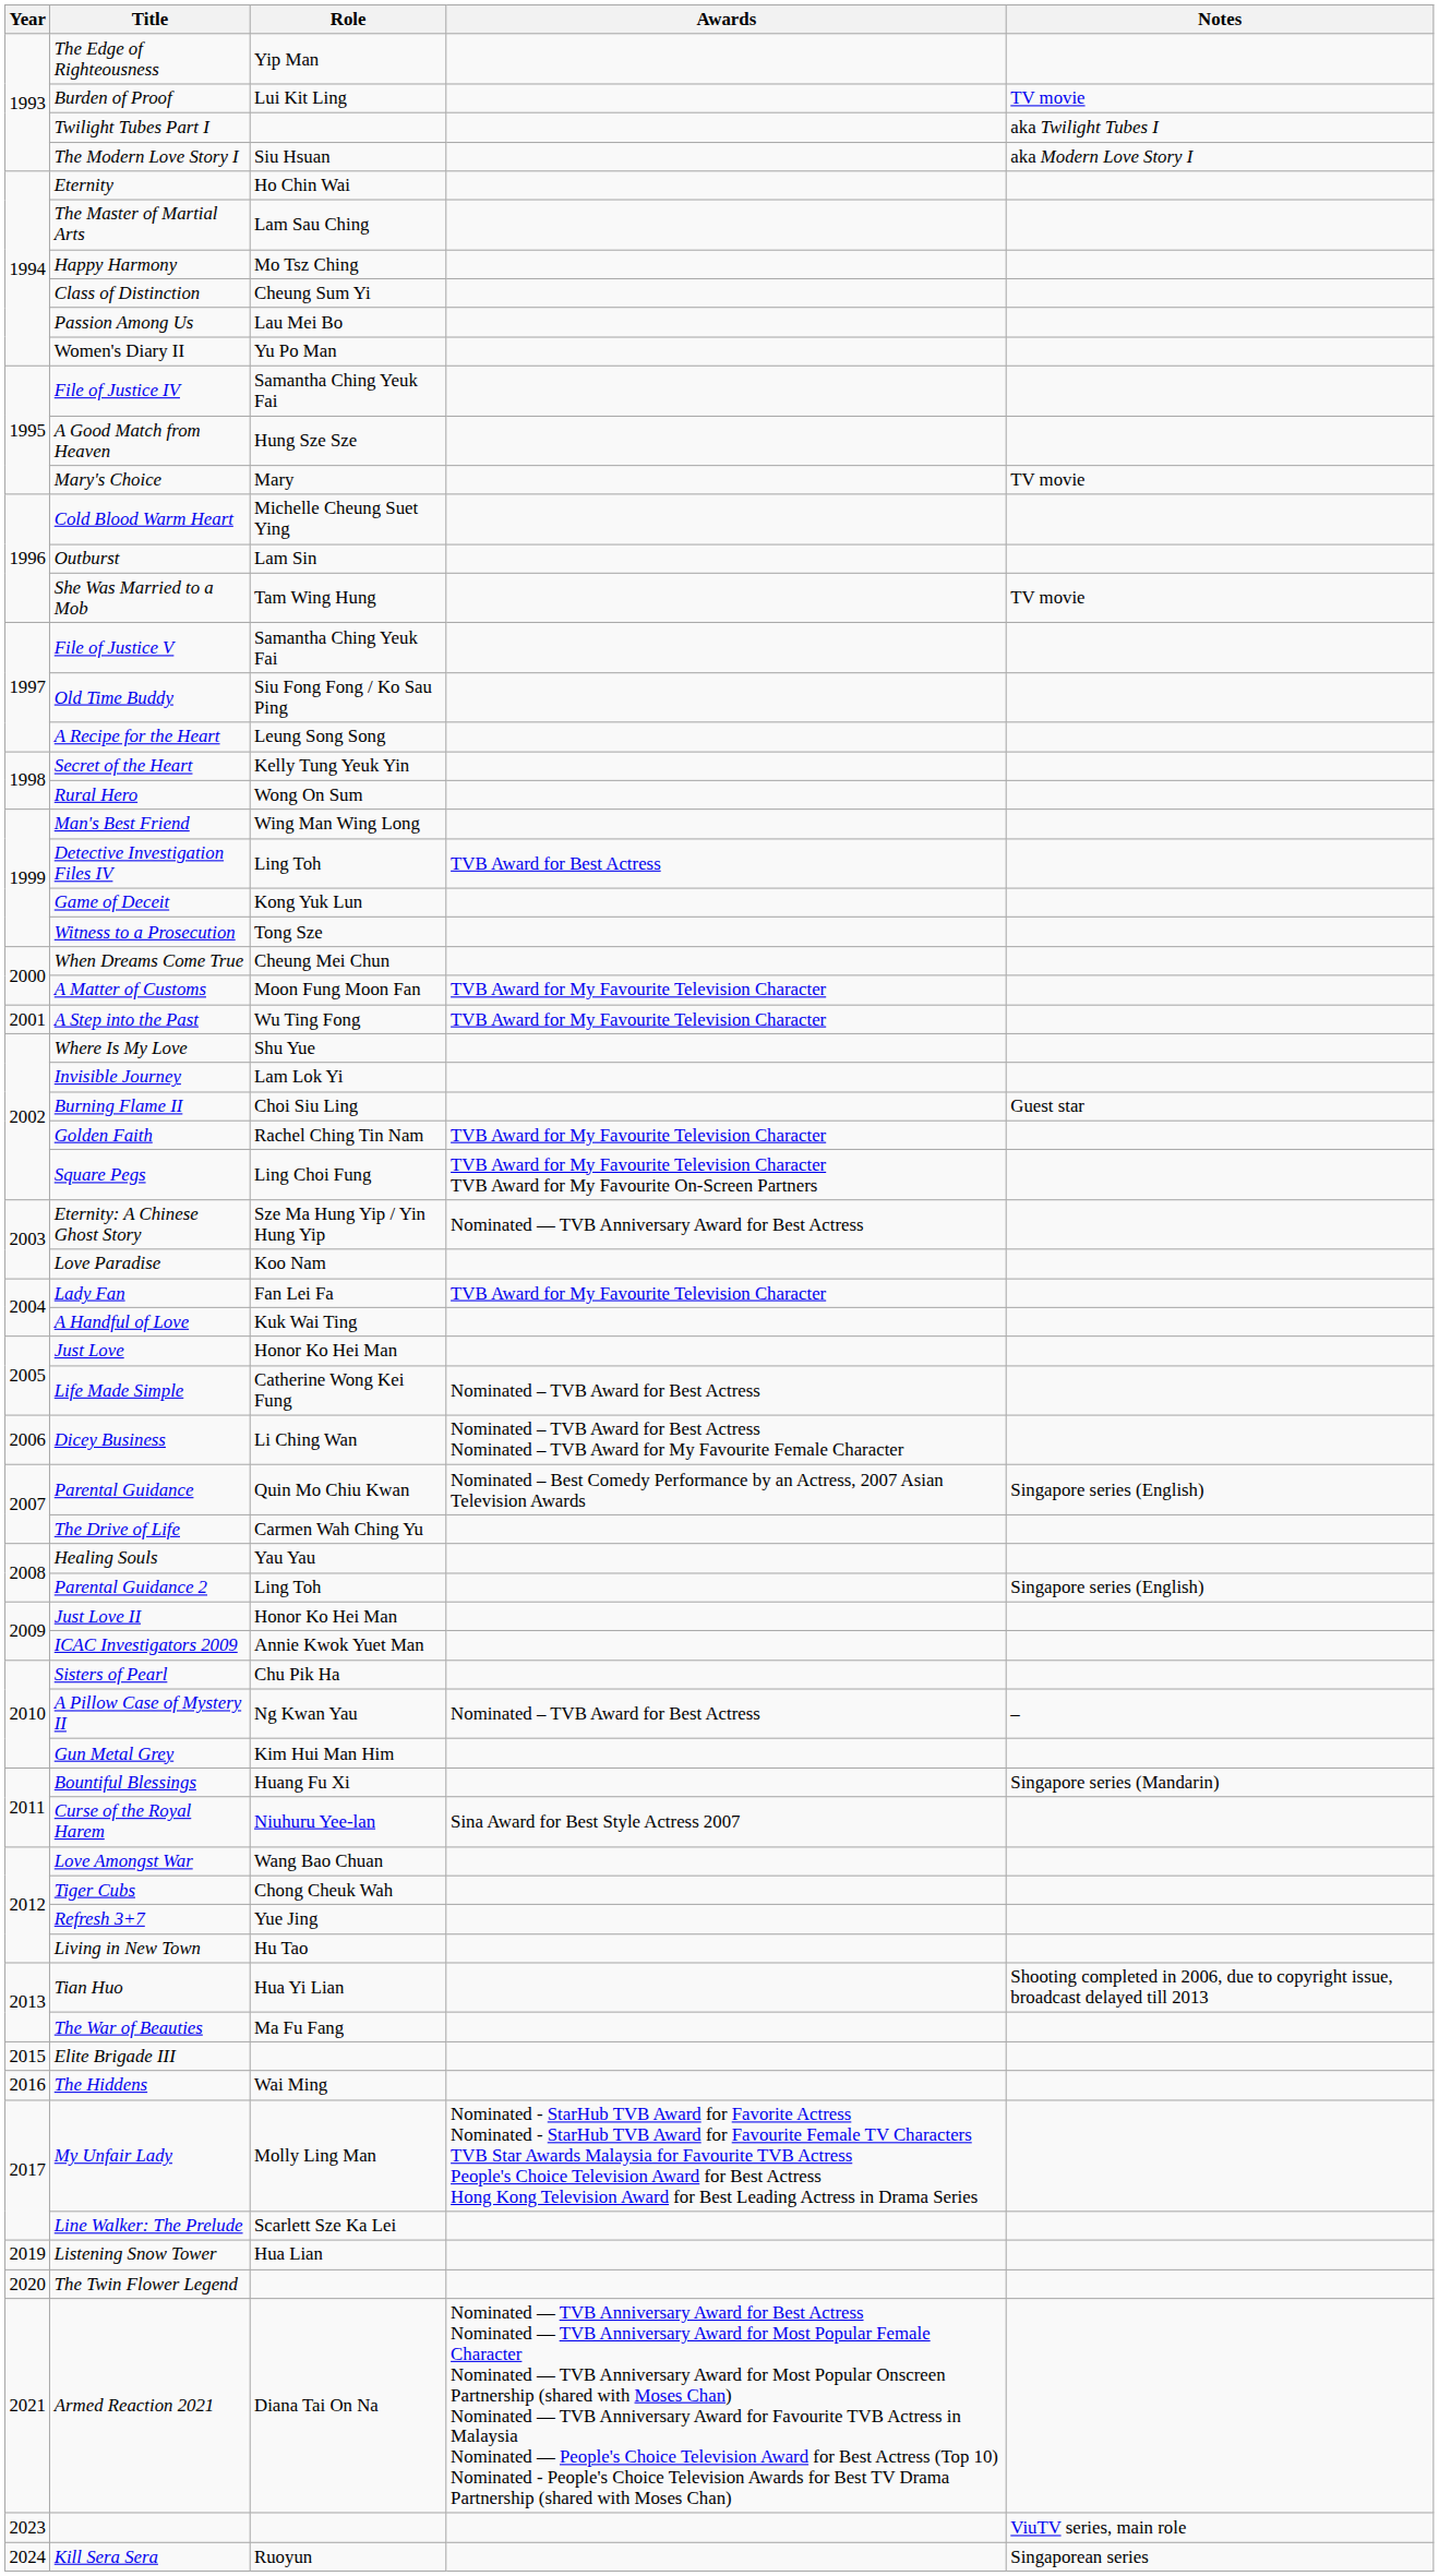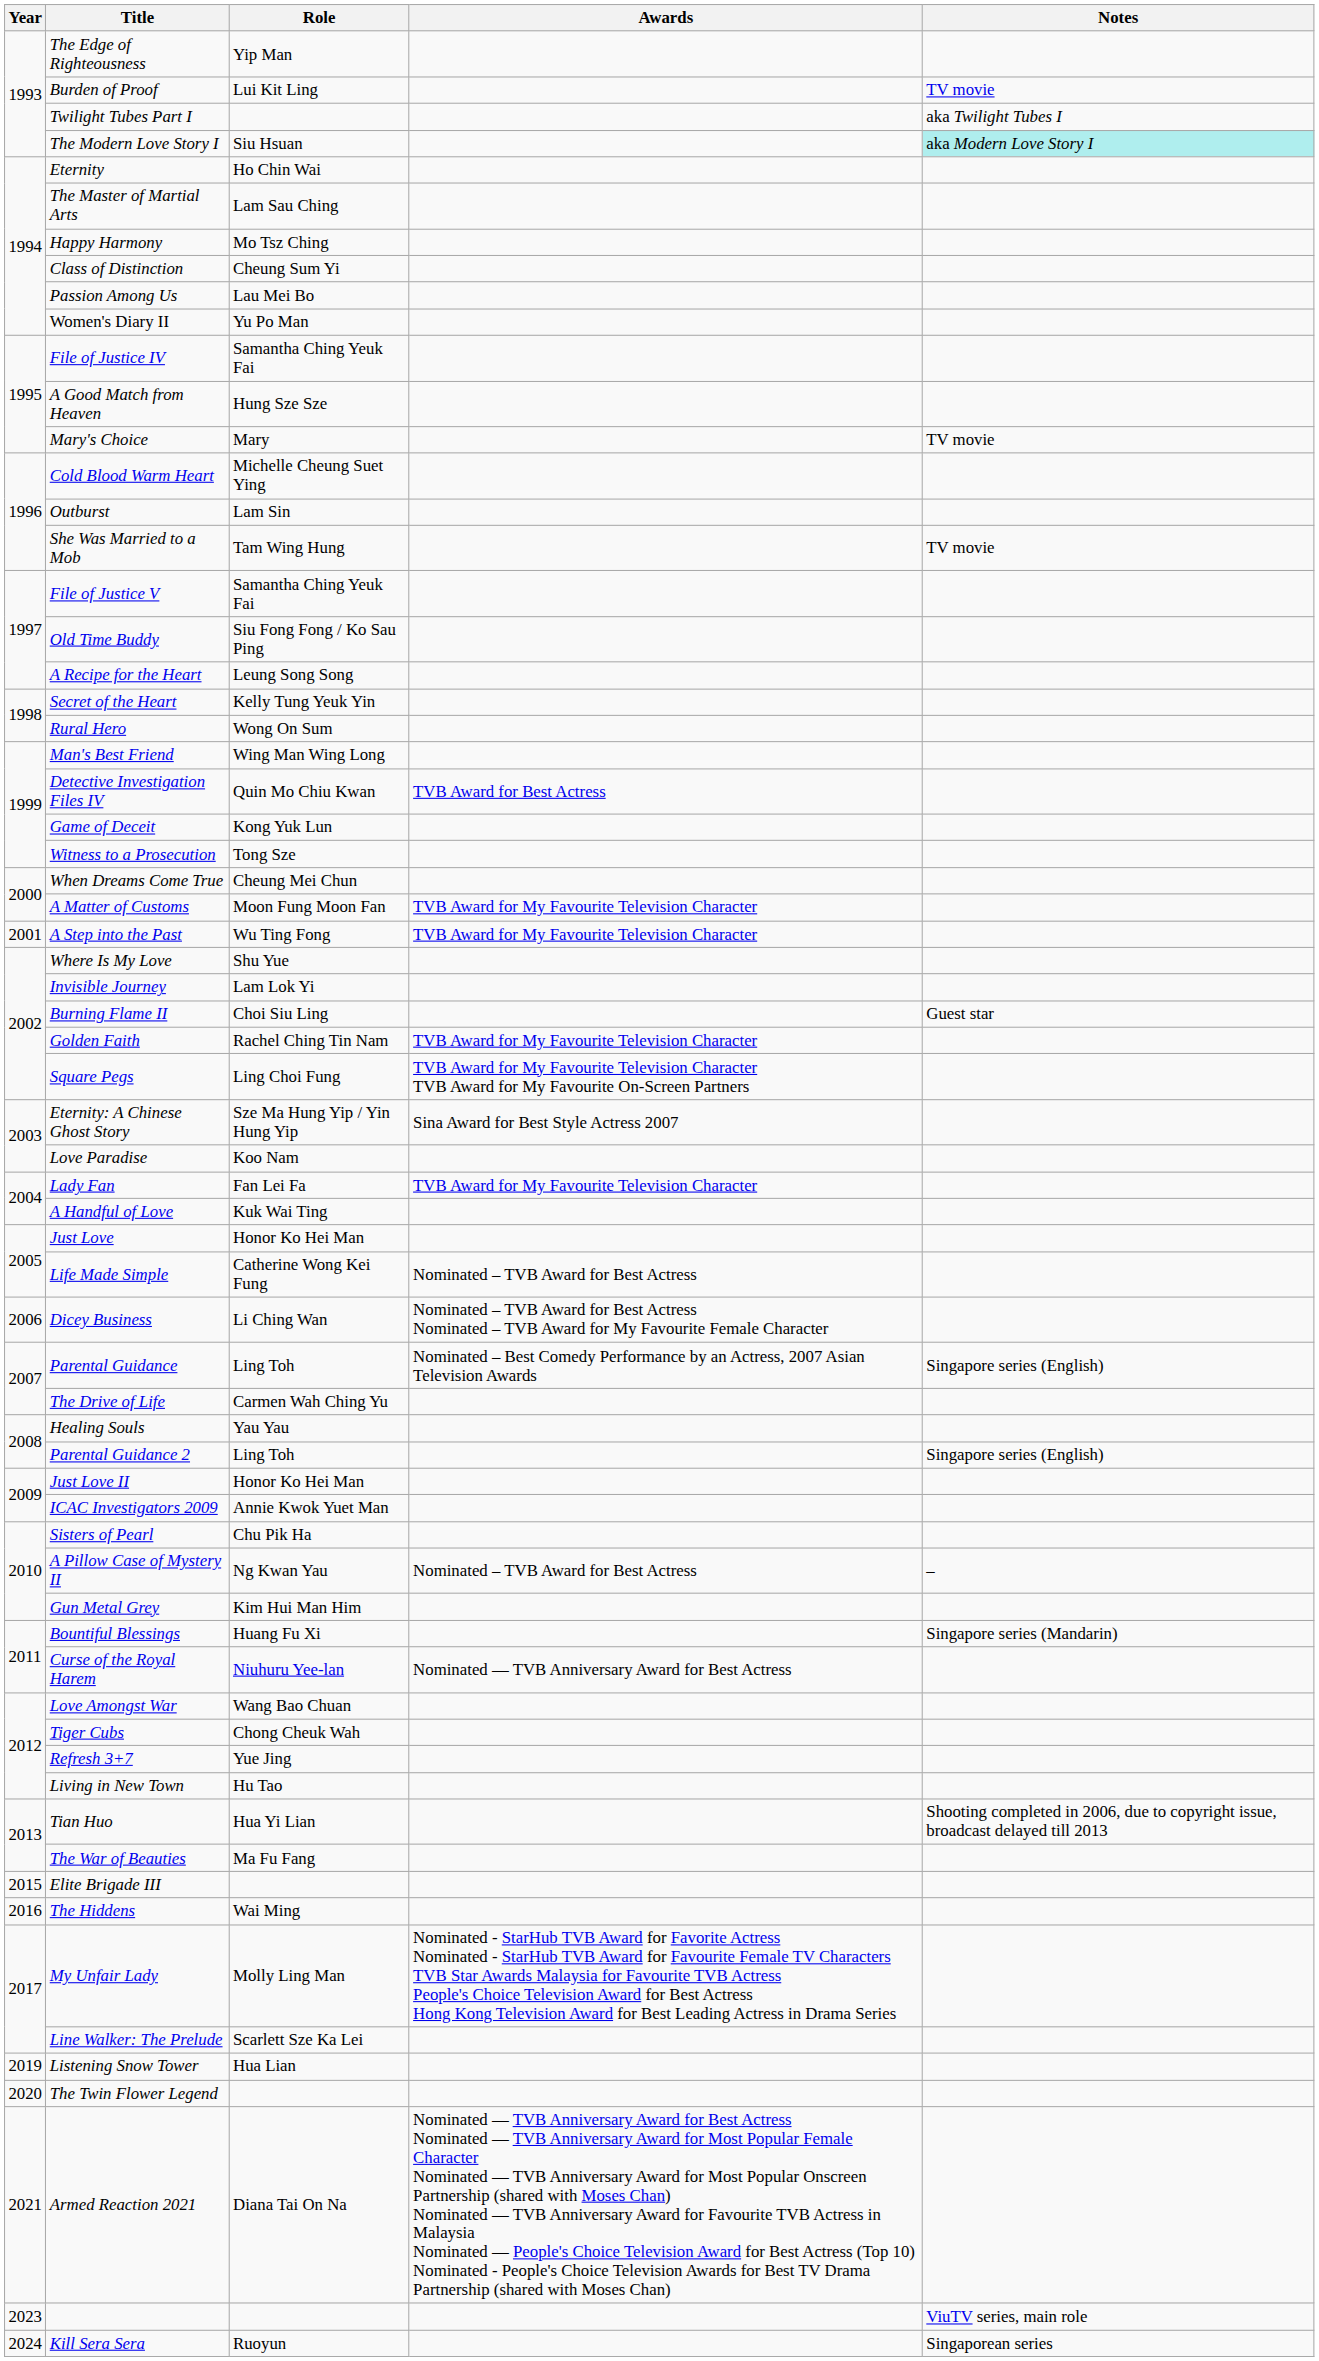The Modern Love Story I | Notes: no background -> paleturquoise background
Detective Investigation Files IV | Role: Ling Toh -> Quin Mo Chiu Kwan
Eternity: A Chinese Ghost Story | Awards: Nominated — TVB Anniversary Award for Best Actress -> Sina Award for Best Style Actress 2007
Parental Guidance | Role: Quin Mo Chiu Kwan -> Ling Toh
Curse of the Royal Harem | Awards: Sina Award for Best Style Actress 2007 -> Nominated — TVB Anniversary Award for Best Actress
